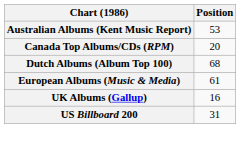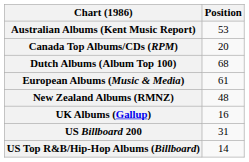+ row: New Zealand Albums (RMNZ) | 48
+ row: US Top R&B/Hip-Hop Albums (Billboard) | 14
